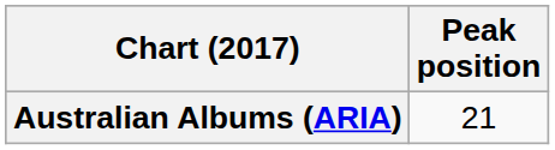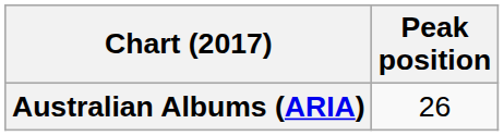Australian Albums (ARIA) | Peak position: 21 -> 26
